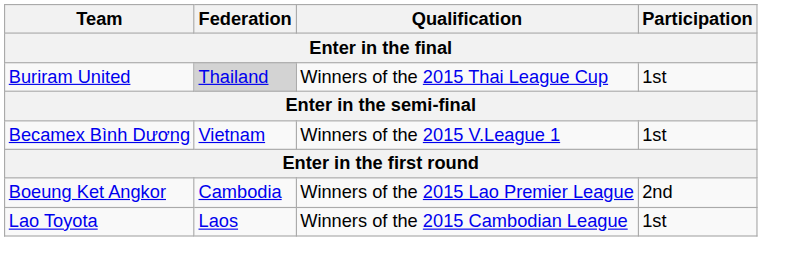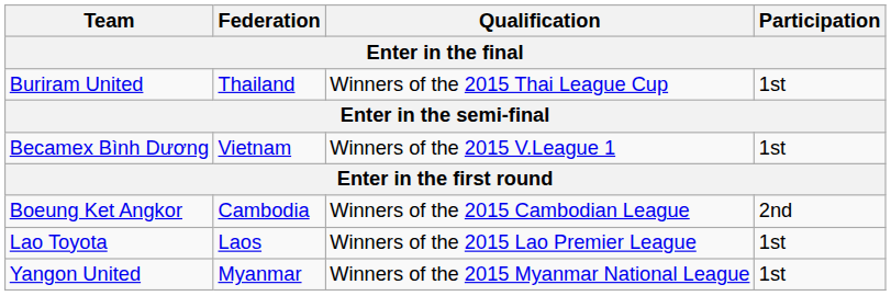Buriram United | Federation: lightgrey background -> no background
Boeung Ket Angkor | Qualification: Winners of the 2015 Lao Premier League -> Winners of the 2015 Cambodian League
Lao Toyota | Qualification: Winners of the 2015 Cambodian League -> Winners of the 2015 Lao Premier League
+ row: Yangon United | Myanmar | Winners of the 2015 Myanmar National League | 1st
